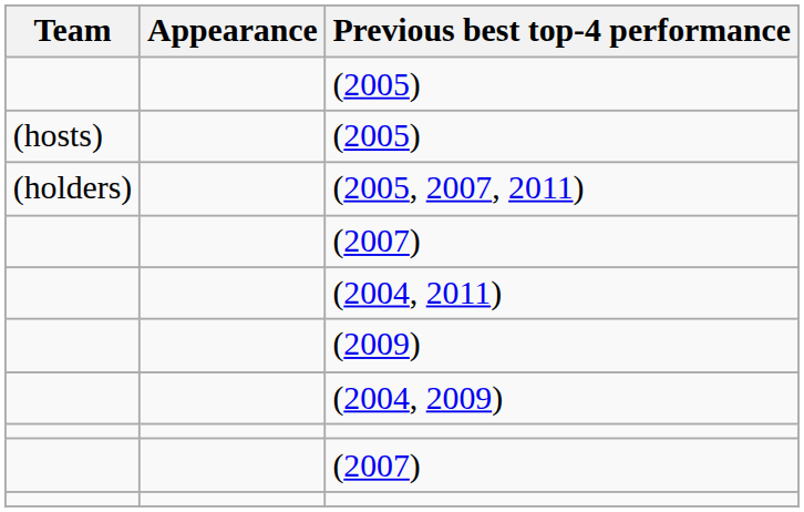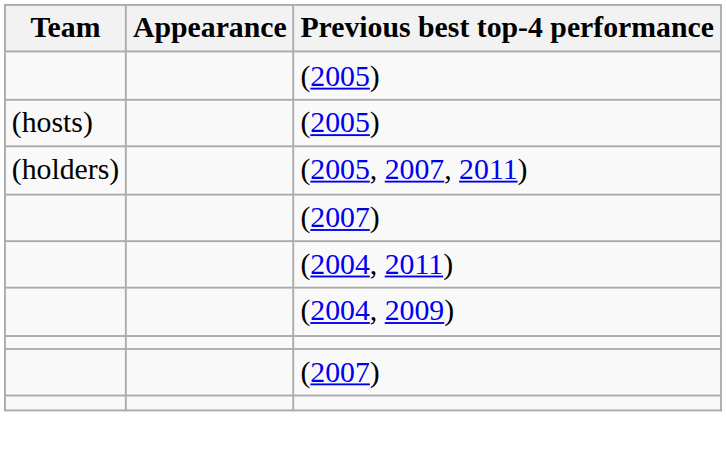- row: (2009)
